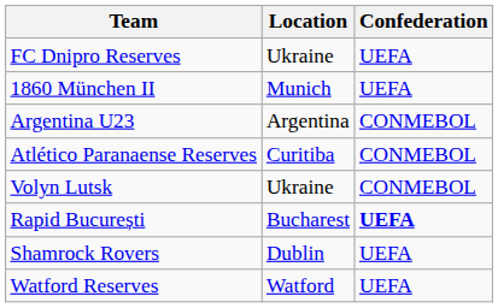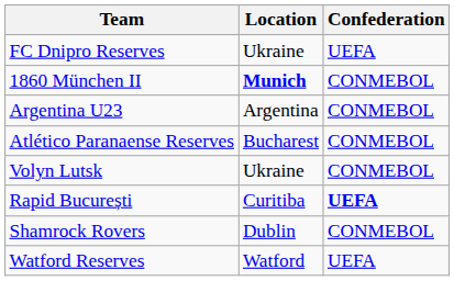1860 München II | Location: normal -> bold
1860 München II | Confederation: UEFA -> CONMEBOL
Atlético Paranaense Reserves | Location: Curitiba -> Bucharest
Rapid București | Location: Bucharest -> Curitiba
Shamrock Rovers | Confederation: UEFA -> CONMEBOL
